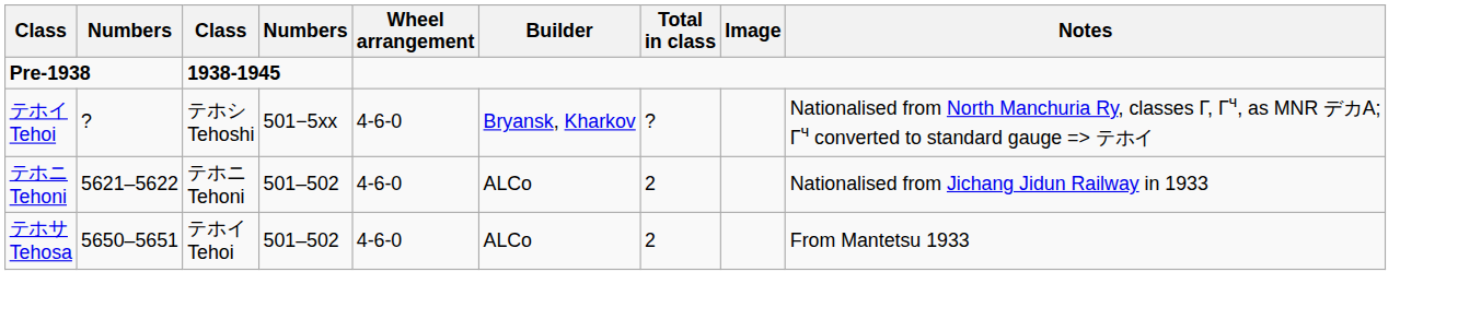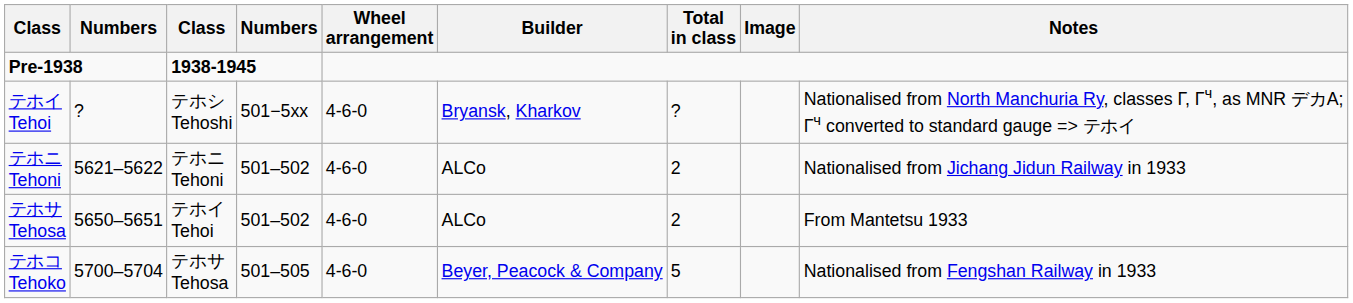+ row: テホコ Tehoko | 5700–5704 | テホサ Tehosa | 501–505 | 4-6-0 | Beyer, Peacock & Company | 5 | Nationalised from Fengshan Railway in 1933
